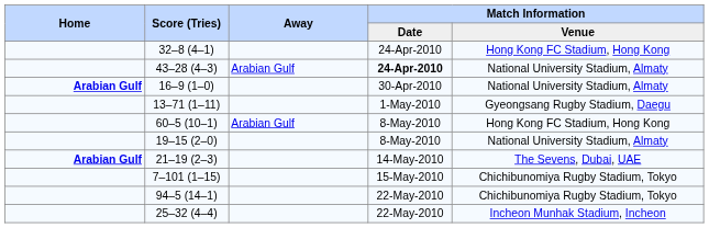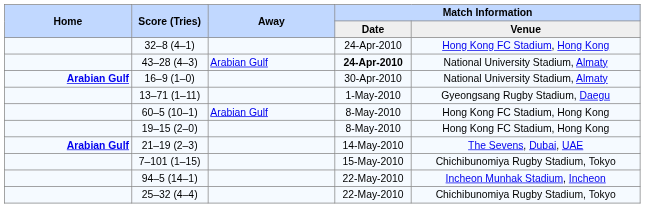19–15 (2–0) | Match Information / Venue: National University Stadium, Almaty -> Hong Kong FC Stadium, Hong Kong
94–5 (14–1) | Match Information / Venue: Chichibunomiya Rugby Stadium, Tokyo -> Incheon Munhak Stadium, Incheon
25–32 (4–4) | Match Information / Venue: Incheon Munhak Stadium, Incheon -> Chichibunomiya Rugby Stadium, Tokyo
